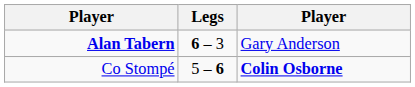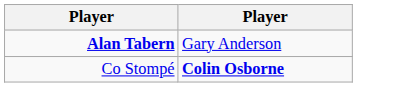- column: Legs | 6 – 3 | 5 – 6
